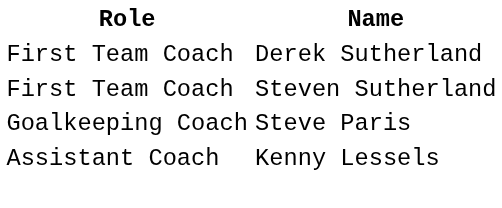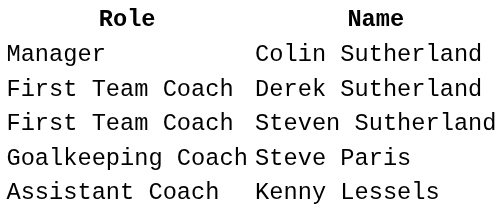+ row: Manager | Colin Sutherland
